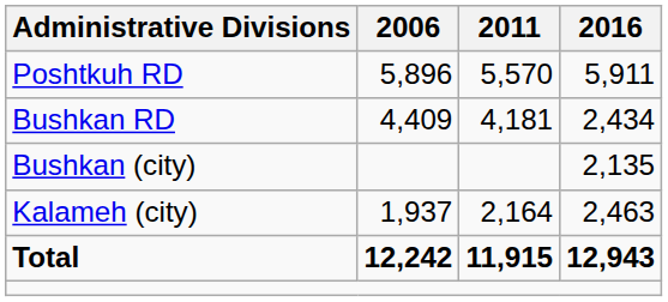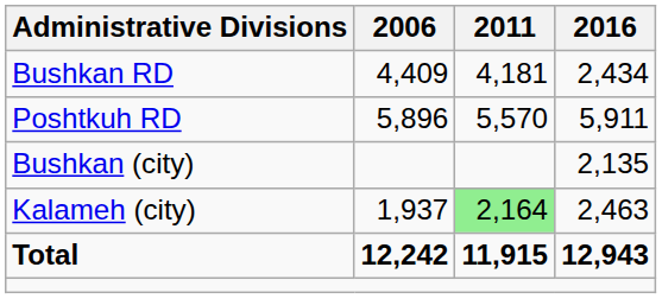rows swapped: Bushkan RD <-> Poshtkuh RD
Kalameh (city) | 2011: no background -> lightgreen background
